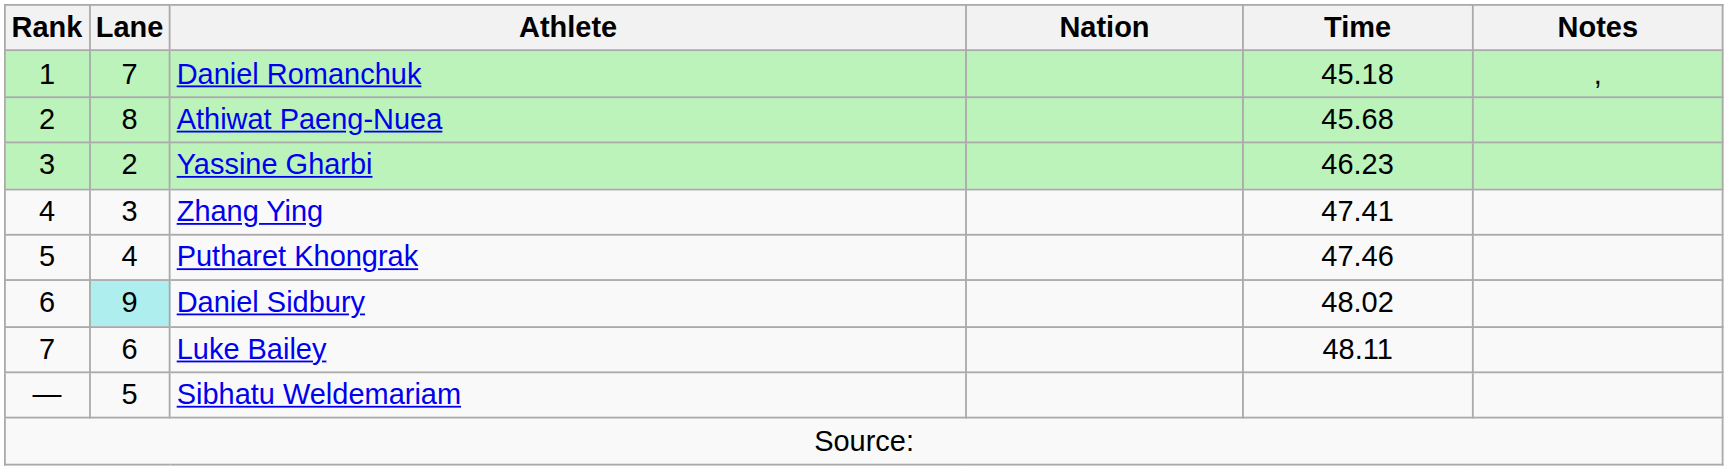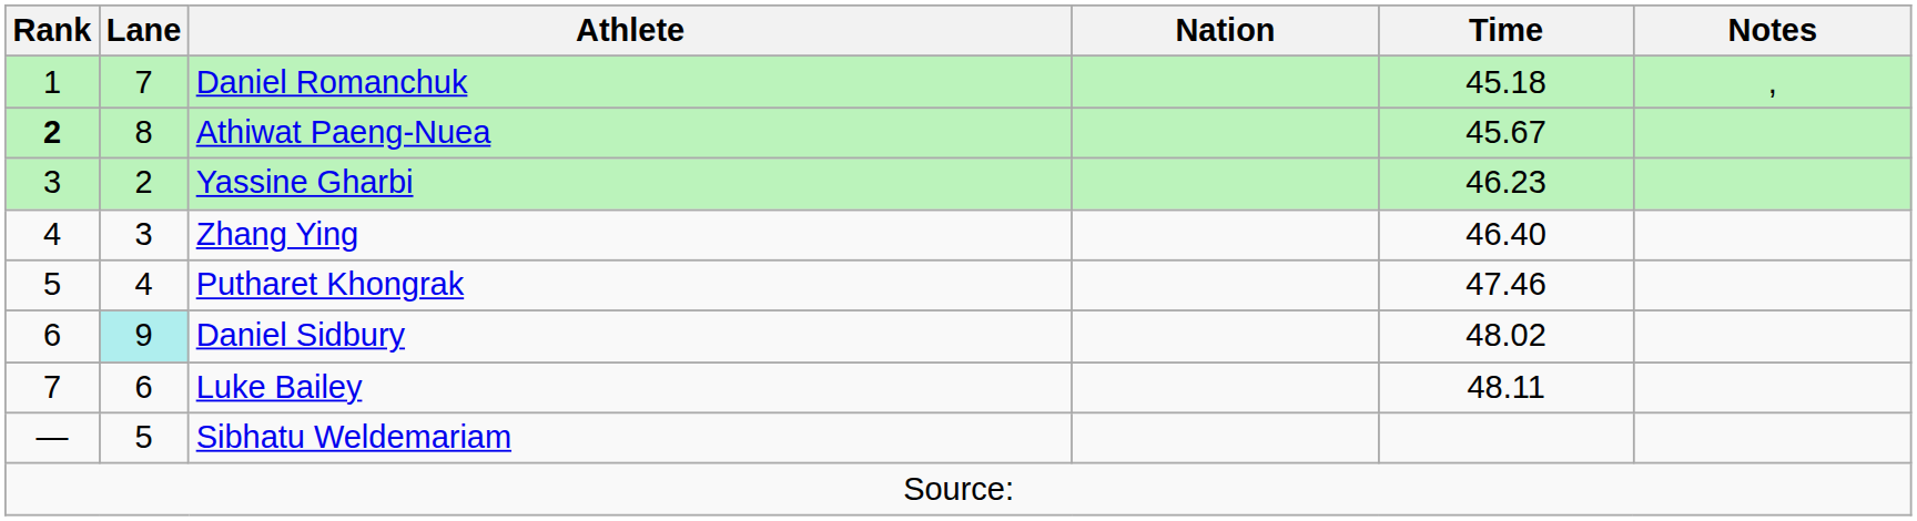Athiwat Paeng-Nuea | Rank: normal -> bold
Athiwat Paeng-Nuea | Time: 45.68 -> 45.67
Zhang Ying | Time: 47.41 -> 46.40
